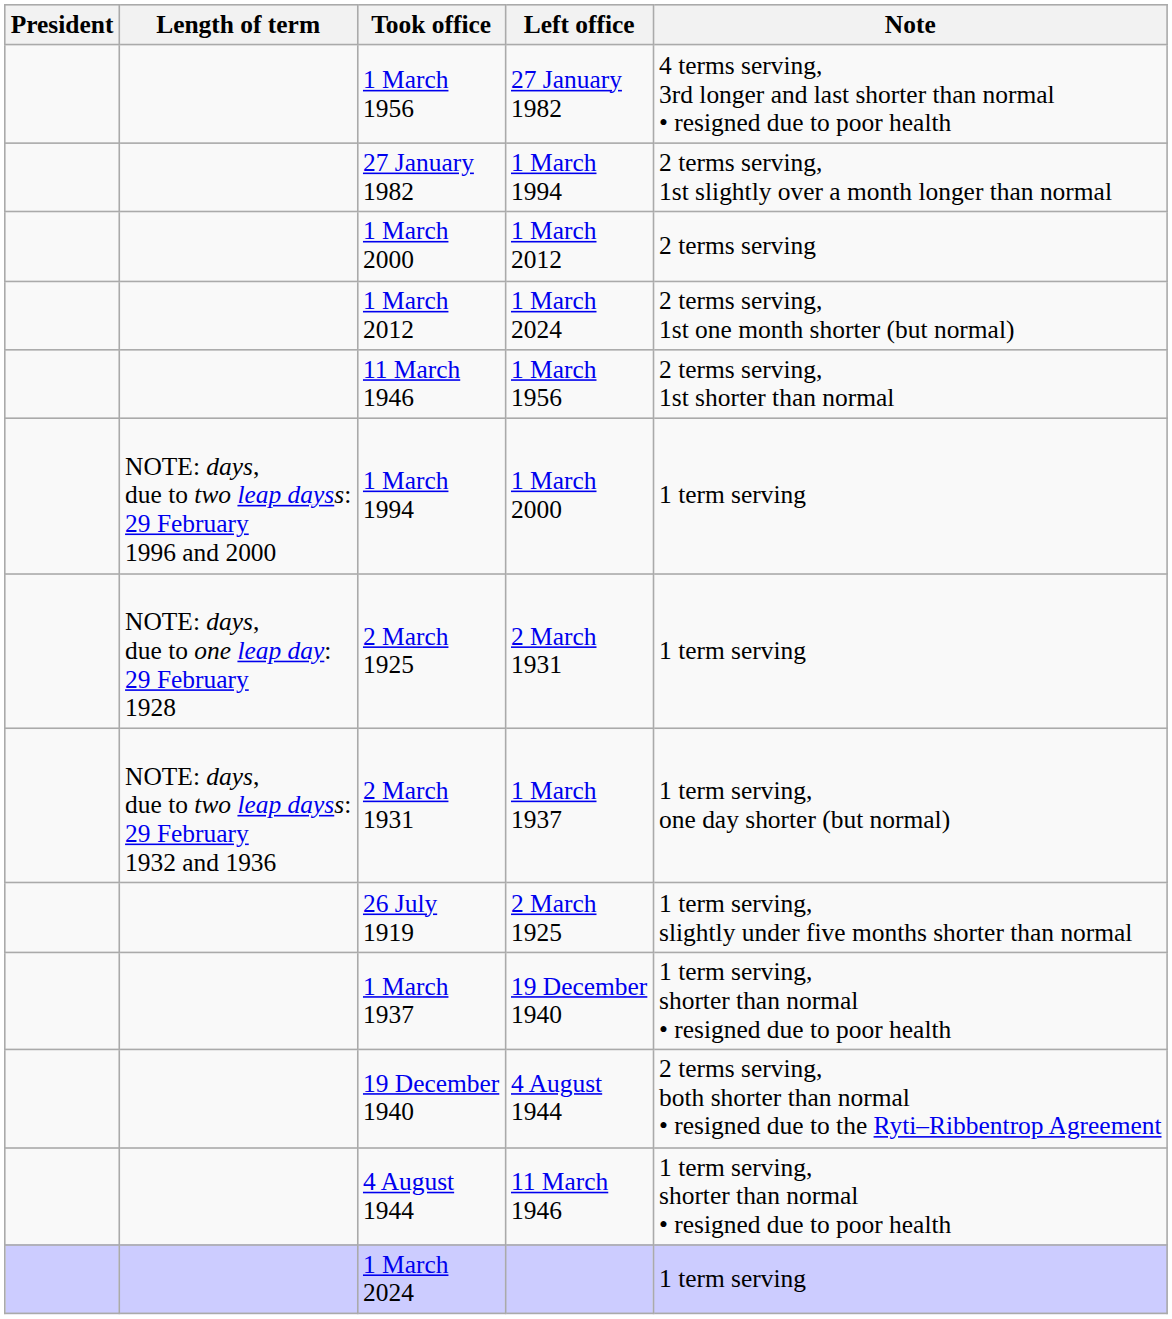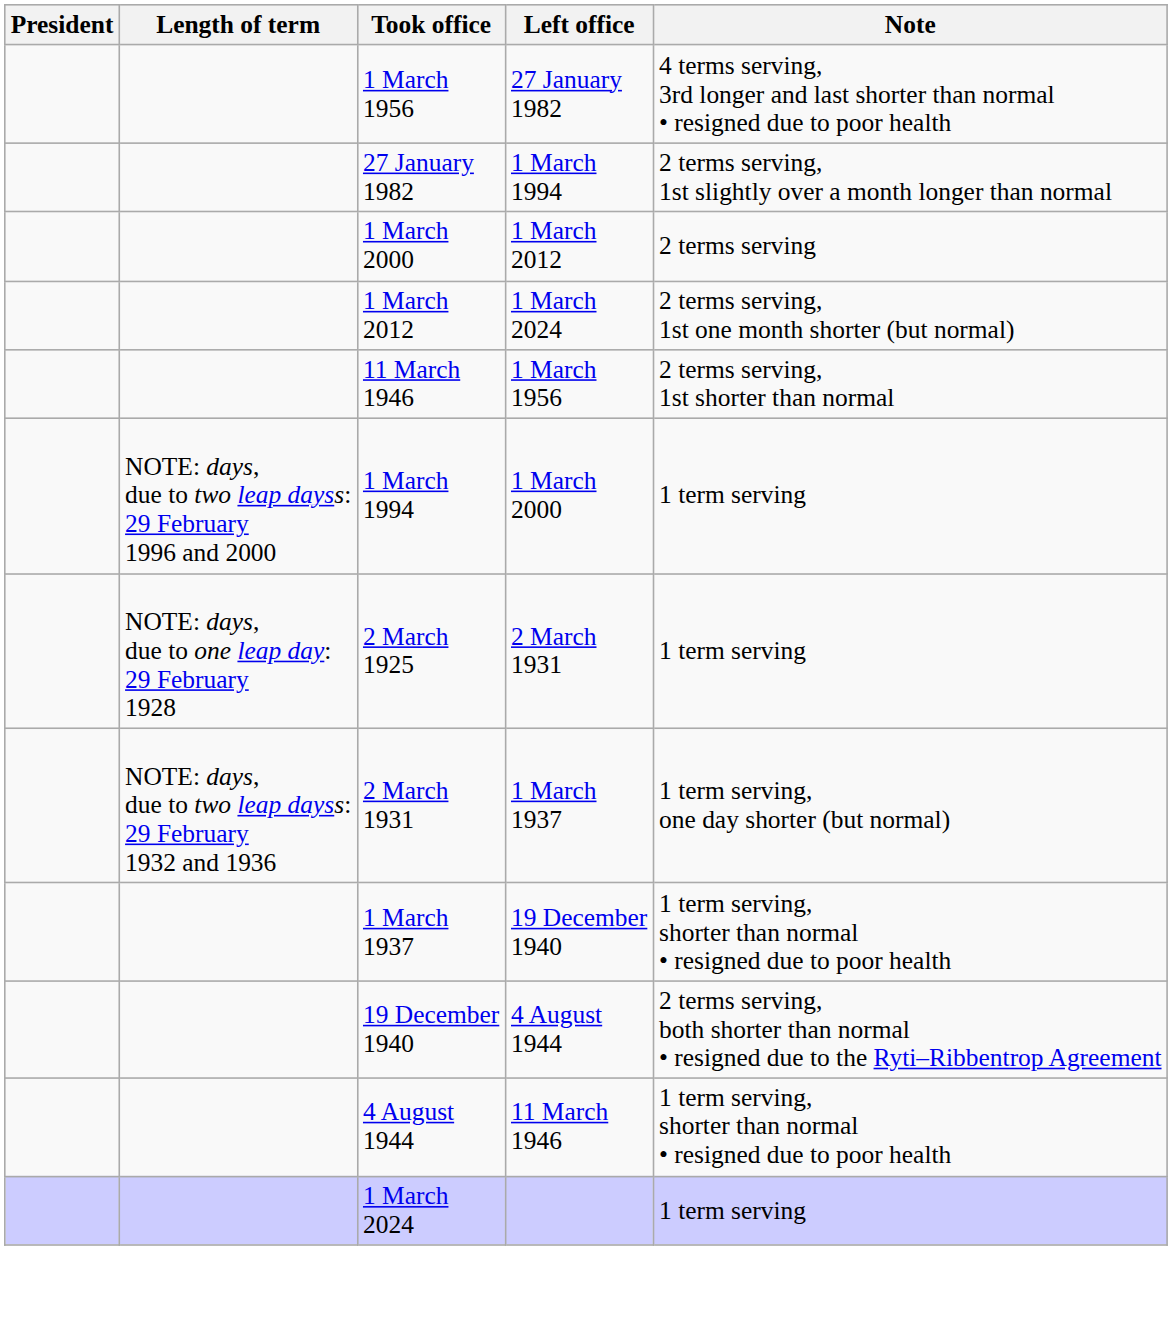- row: 26 July 1919 | 2 March 1925 | 1 term serving, slightly under five months shorter than normal
